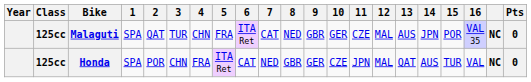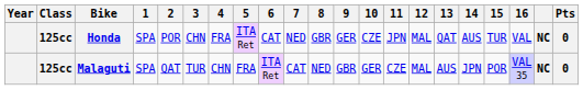rows swapped: Honda <-> Malaguti
